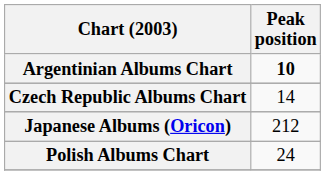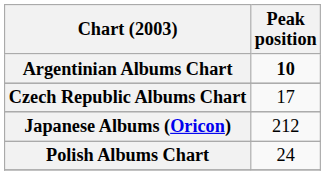Czech Republic Albums Chart | Peak position: 14 -> 17
